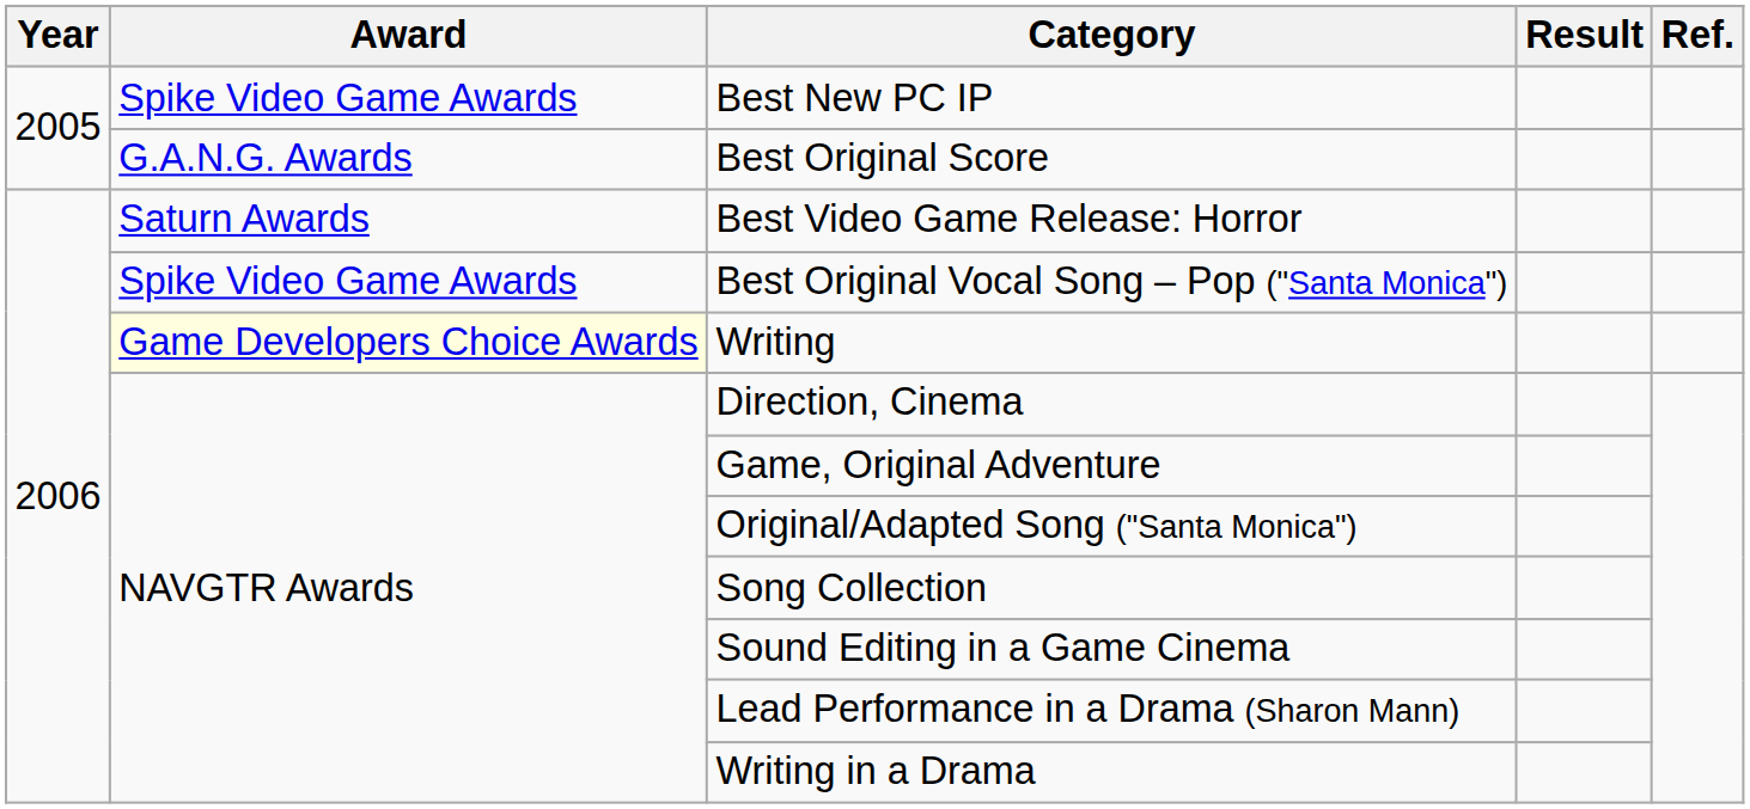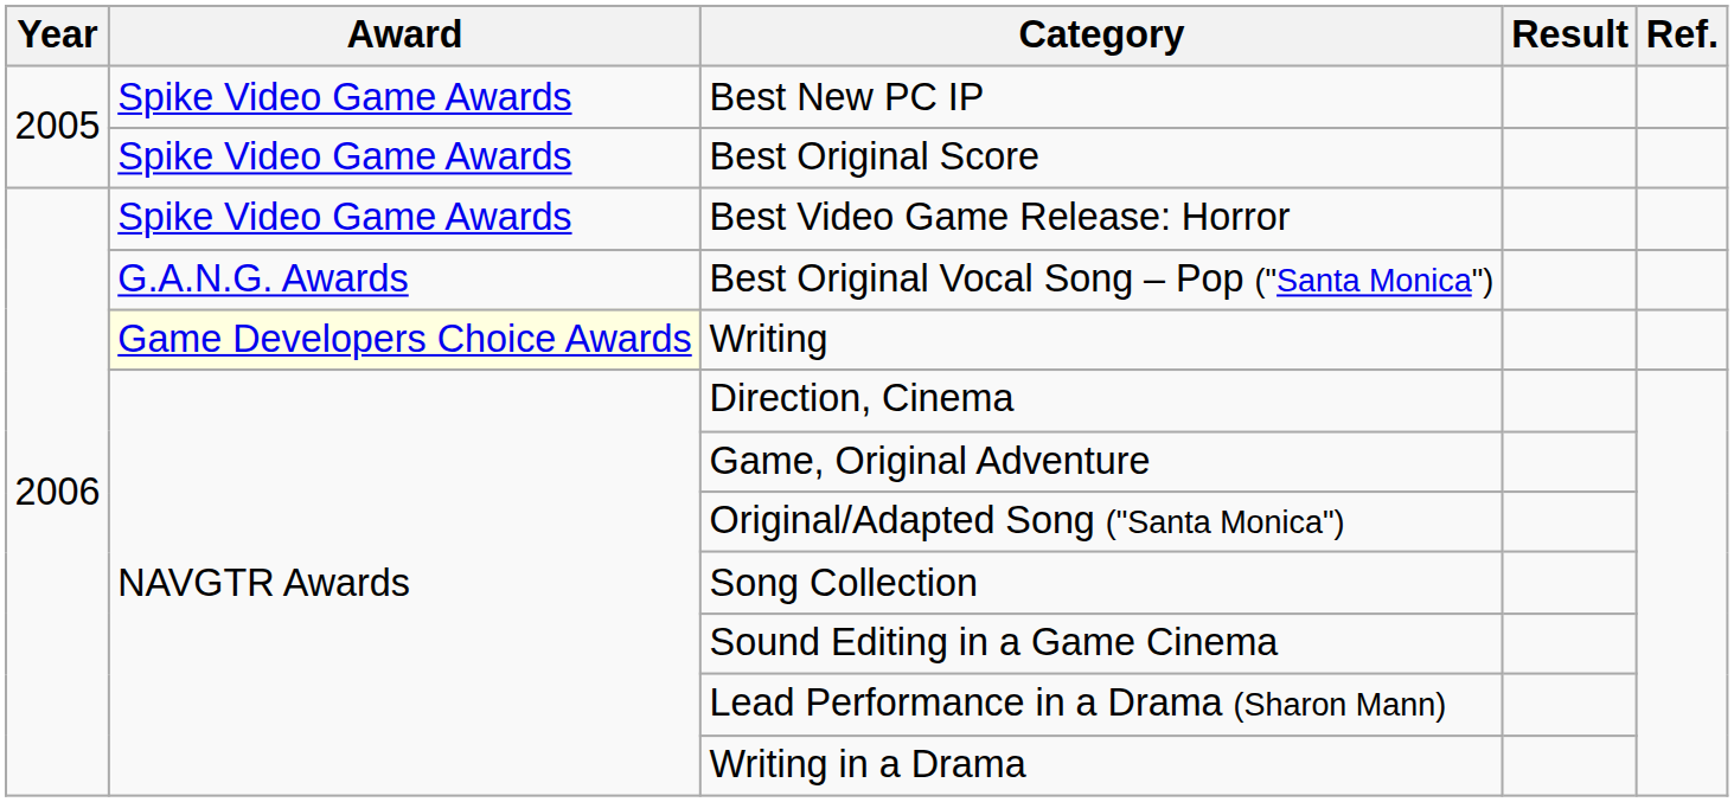Best Original Score | Award: G.A.N.G. Awards -> Spike Video Game Awards
Best Video Game Release: Horror | Award: Saturn Awards -> Spike Video Game Awards
Best Original Vocal Song – Pop ("Santa Monica") | Award: Spike Video Game Awards -> G.A.N.G. Awards
